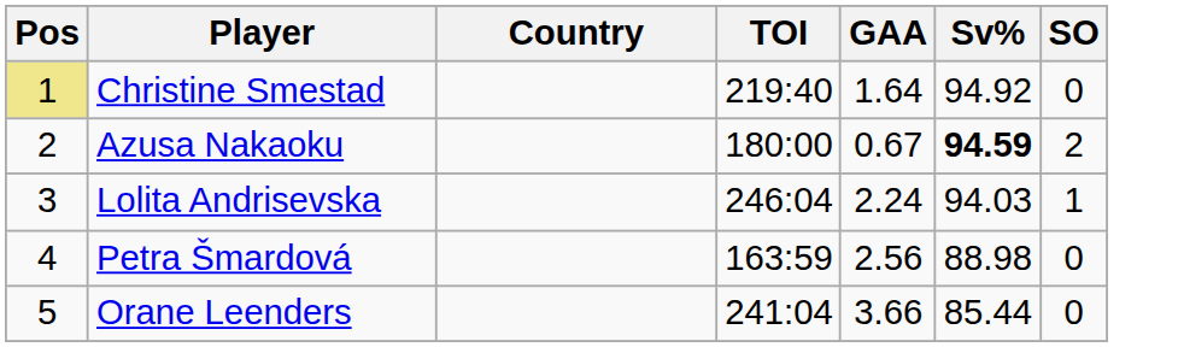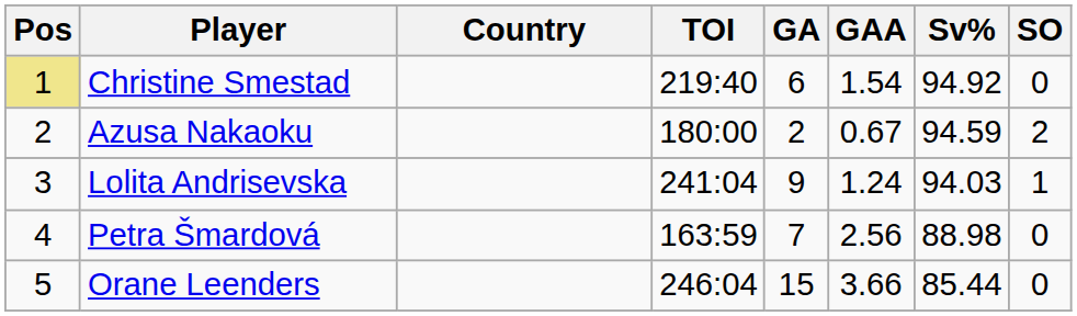+ column: GA | 6 | 2 | 9 | 7 | 15
Christine Smestad | GAA: 1.64 -> 1.54
Azusa Nakaoku | Sv%: bold -> normal
Lolita Andrisevska | TOI: 246:04 -> 241:04
Lolita Andrisevska | GAA: 2.24 -> 1.24
Orane Leenders | TOI: 241:04 -> 246:04
